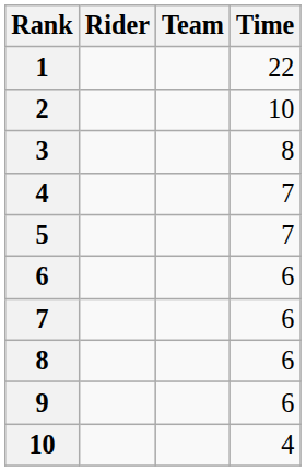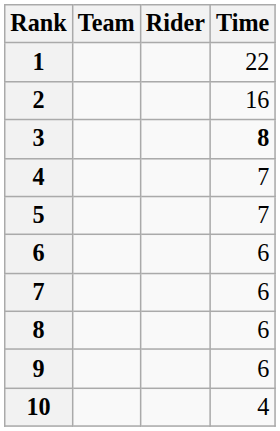columns swapped: Rider <-> Team
2 | Time: 10 -> 16
3 | Time: normal -> bold
